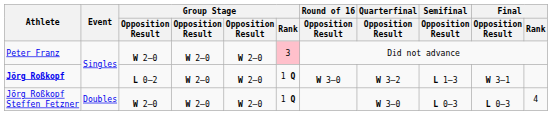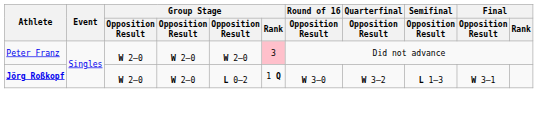Jörg Roßkopf | column 3: L 0–2 -> W 2–0
Jörg Roßkopf | column 5: W 2–0 -> L 0–2
- row: Jörg Roßkopf Steffen Fetzner | Doubles | W 2–0 | W 2–0 | W 2–0 | 1 Q | W 3–0 | L 0–3 | L 0–3 | 4
